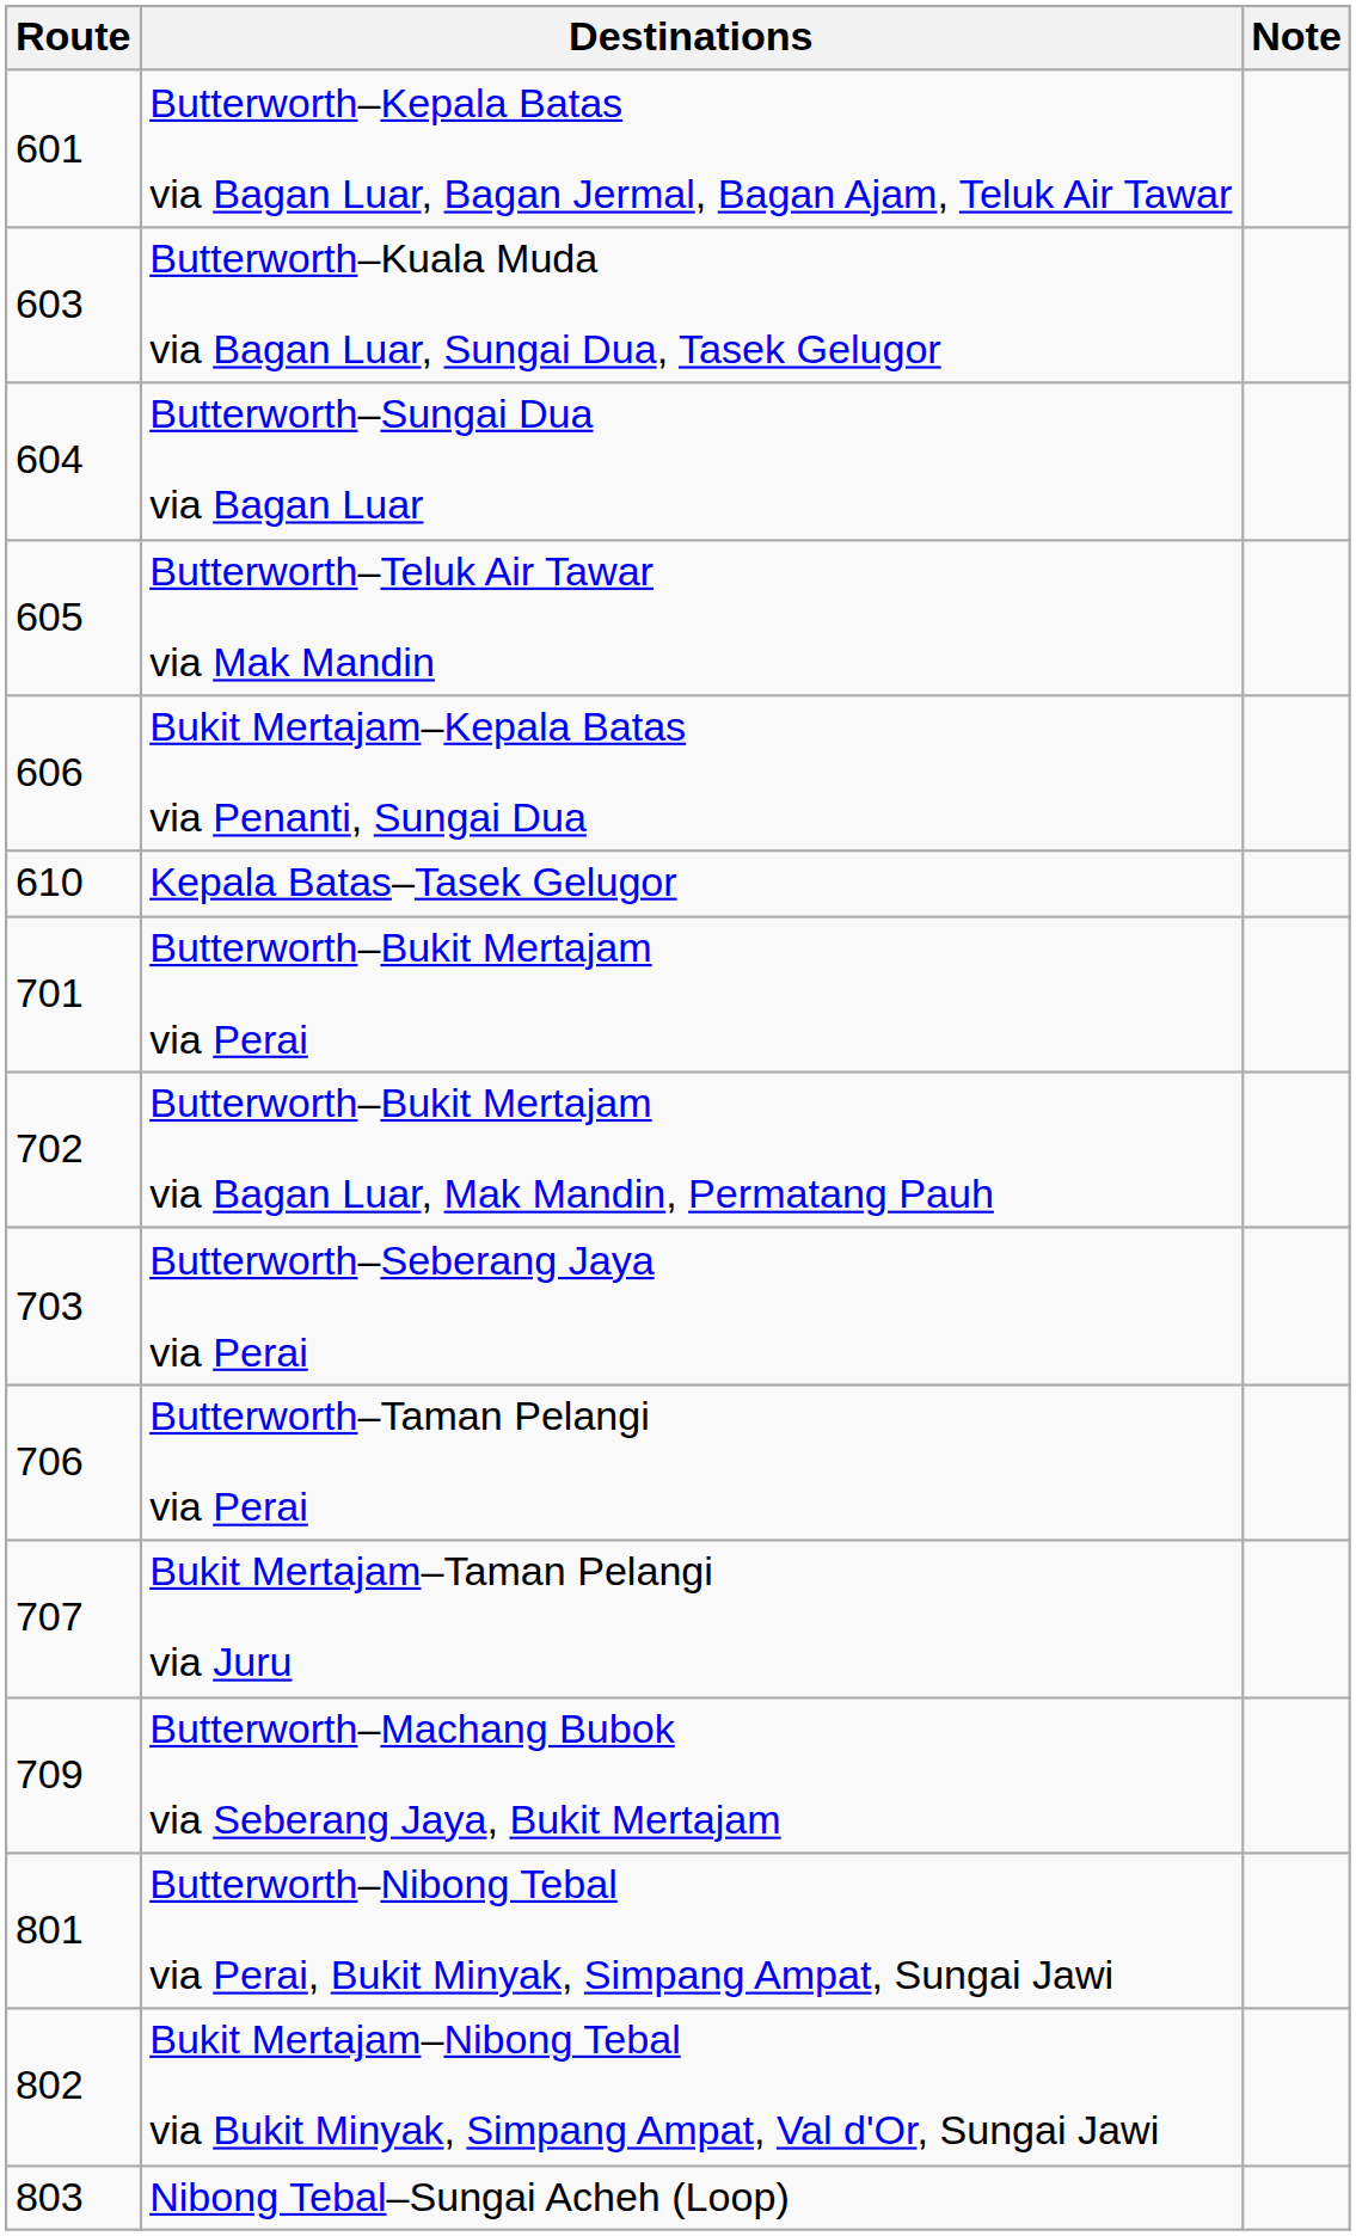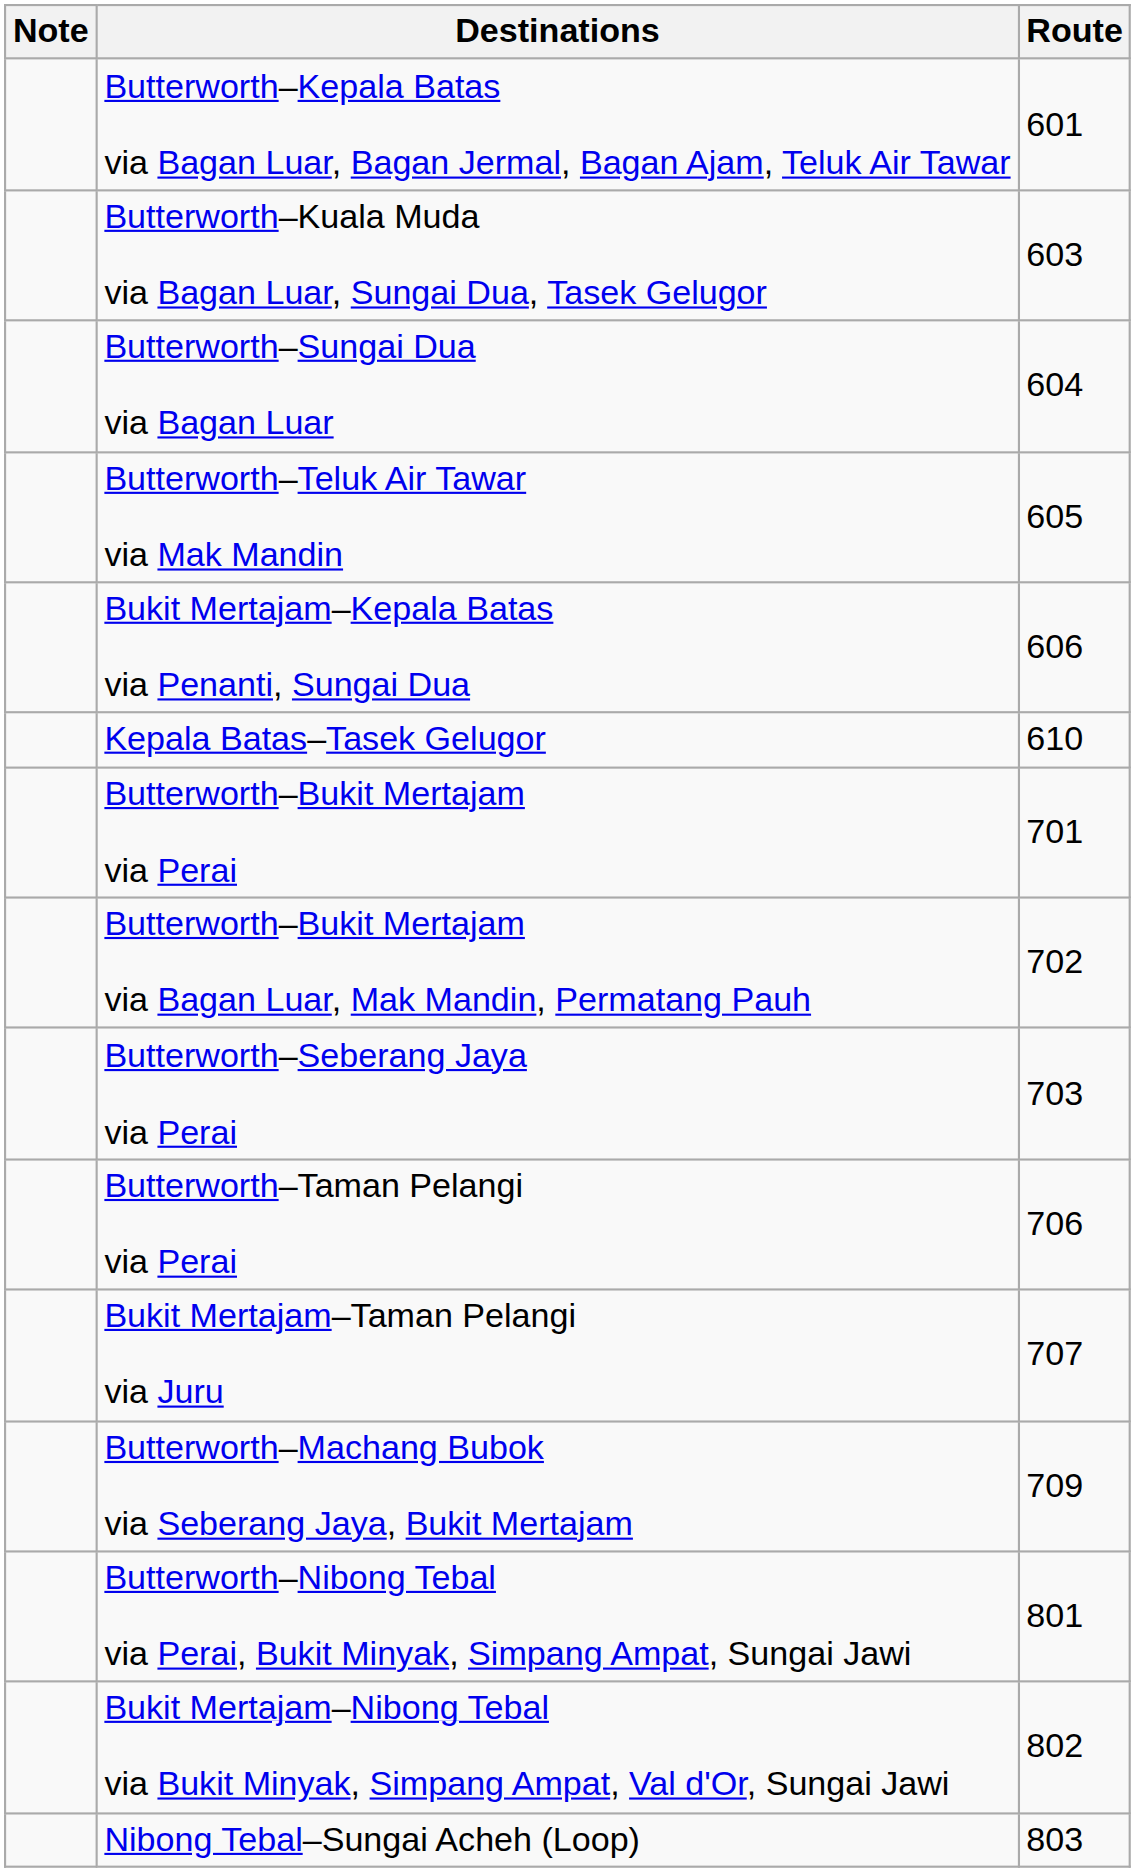columns swapped: Route <-> Note
